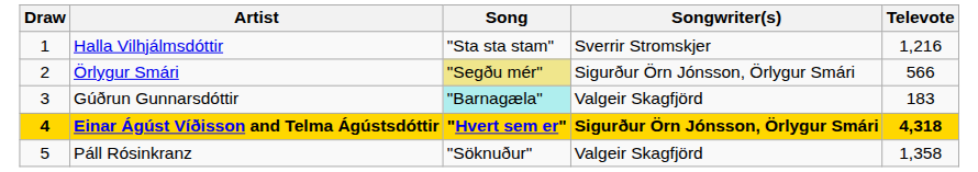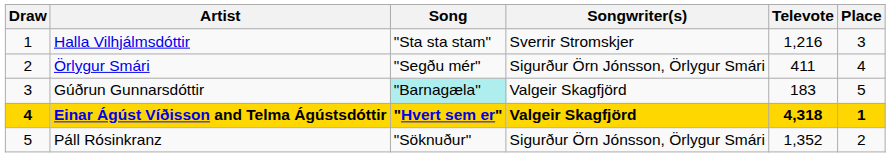+ column: Place | 3 | 4 | 5 | 1 | 2
Örlygur Smári | Song: khaki background -> no background
Örlygur Smári | Televote: 566 -> 411
Einar Ágúst Víðisson and Telma Ágústsdóttir | Songwriter(s): Sigurður Örn Jónsson, Örlygur Smári -> Valgeir Skagfjörd
Páll Rósinkranz | Songwriter(s): Valgeir Skagfjörd -> Sigurður Örn Jónsson, Örlygur Smári
Páll Rósinkranz | Televote: 1,358 -> 1,352
